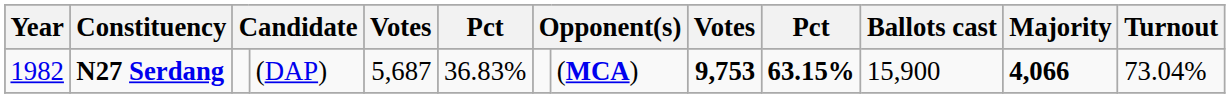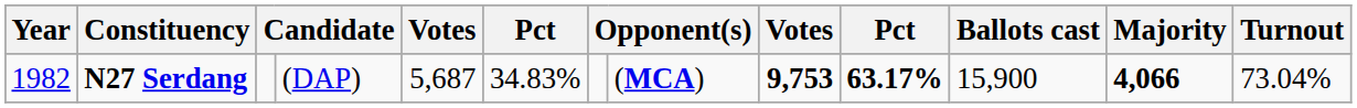N27 Serdang | column 6: 36.83% -> 34.83%
N27 Serdang | column 10: 63.15% -> 63.17%
